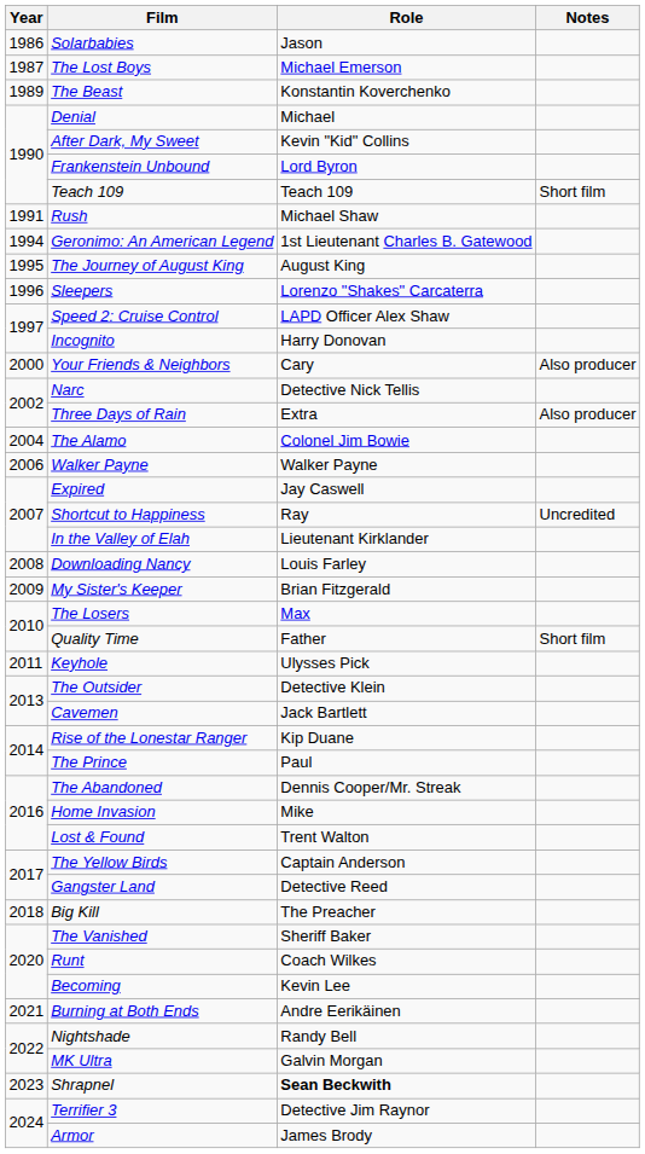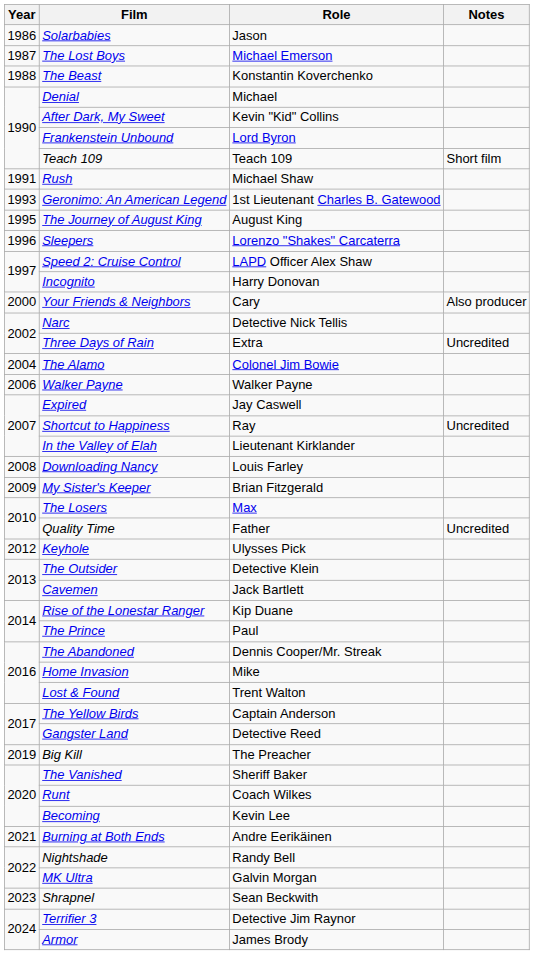The Beast | Year: 1989 -> 1988
Geronimo: An American Legend | Year: 1994 -> 1993
Three Days of Rain | Notes: Also producer -> Uncredited
Quality Time | Notes: Short film -> Uncredited
Keyhole | Year: 2011 -> 2012
Big Kill | Year: 2018 -> 2019
Shrapnel | Role: bold -> normal
